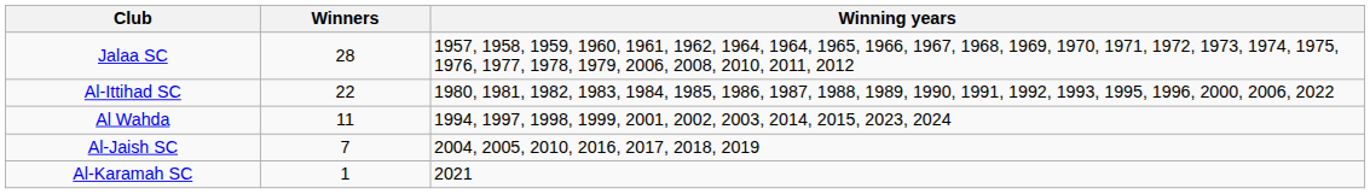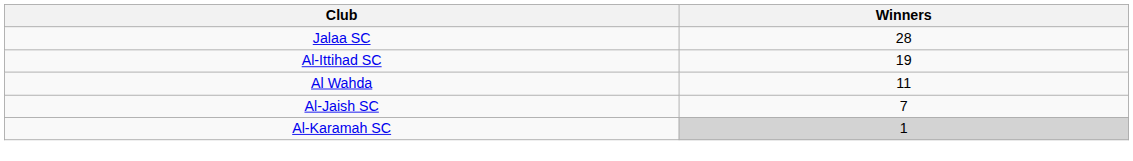- column: Winning years | 1957, 1958, 1959, 1960, 1961, 1962, 1964, 1964, 1965, 1966, 1967, 1968, 1969, 1970, 1971, 1972, 1973, 1974, 1975, 1976, 1977, 1978, 1979, 2006, 2008, 2010, 2011, 2012 | 1980, 1981, 1982, 1983, 1984, 1985, 1986, 1987, 1988, 1989, 1990, 1991, 1992, 1993, 1995, 1996, 2000, 2006, 2022 | 1994, 1997, 1998, 1999, 2001, 2002, 2003, 2014, 2015, 2023, 2024 | 2004, 2005, 2010, 2016, 2017, 2018, 2019 | 2021
Al-Ittihad SC | Winners: 22 -> 19
Al-Karamah SC | Winners: no background -> lightgrey background
